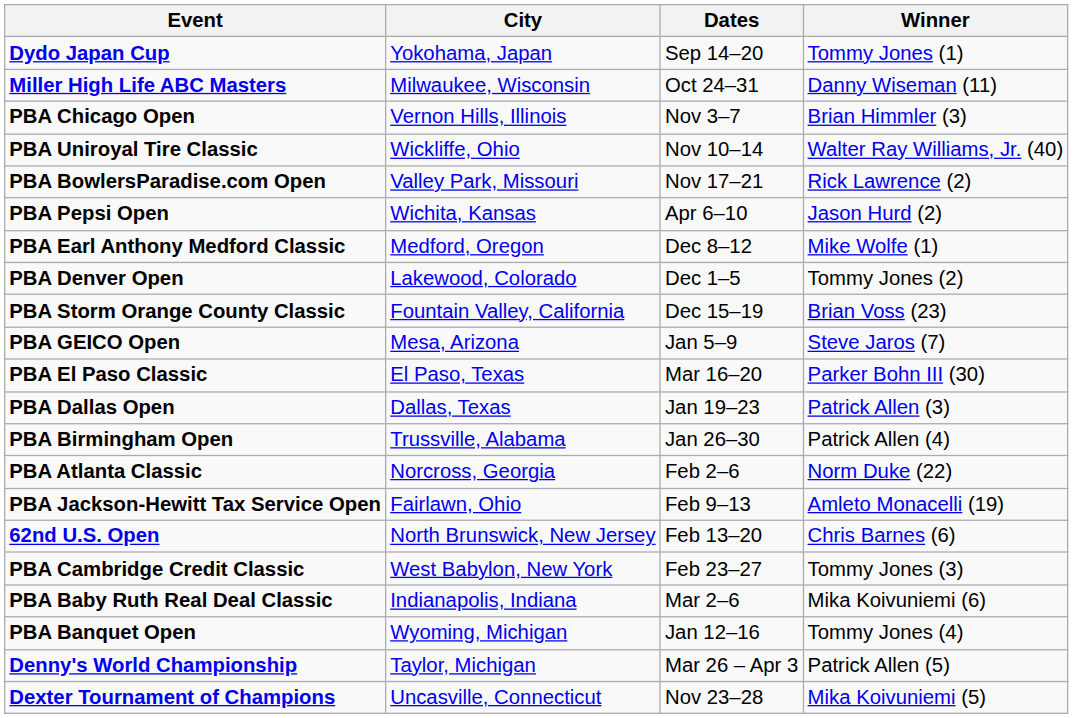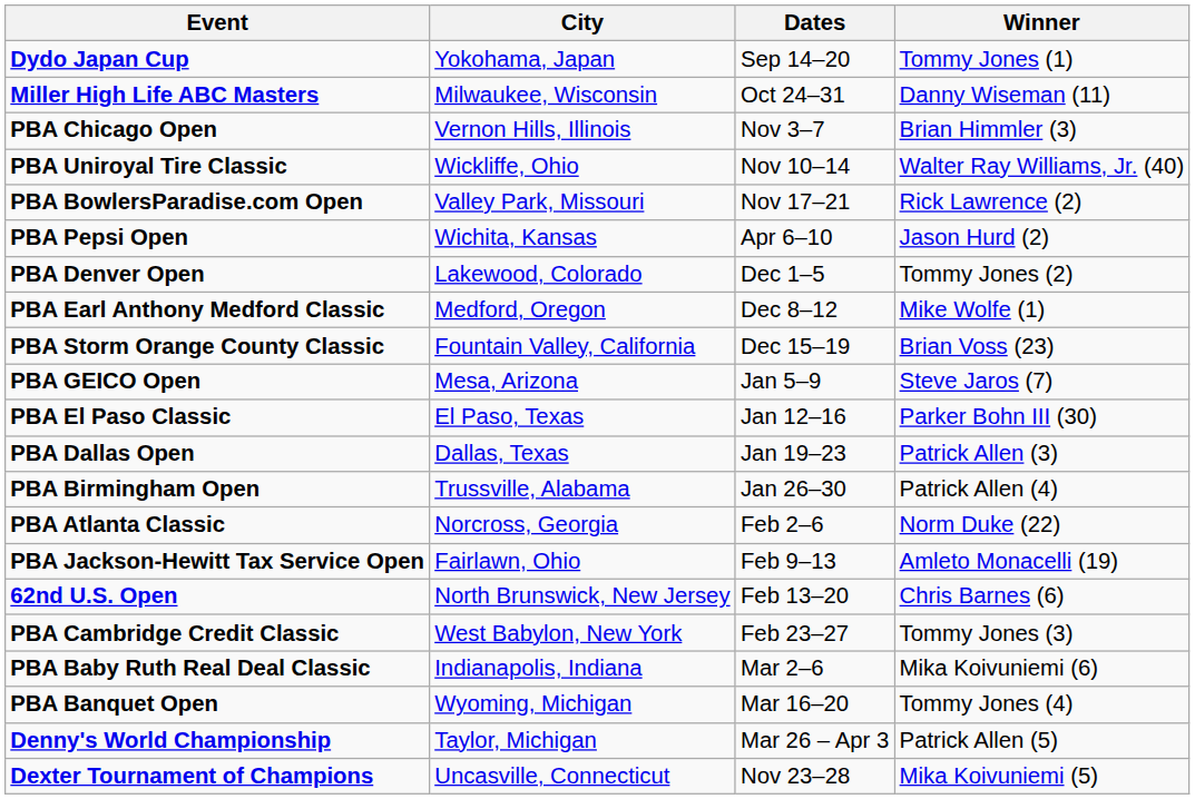rows swapped: PBA Denver Open <-> PBA Earl Anthony Medford Classic
PBA El Paso Classic | Dates: Mar 16–20 -> Jan 12–16
PBA Banquet Open | Dates: Jan 12–16 -> Mar 16–20
